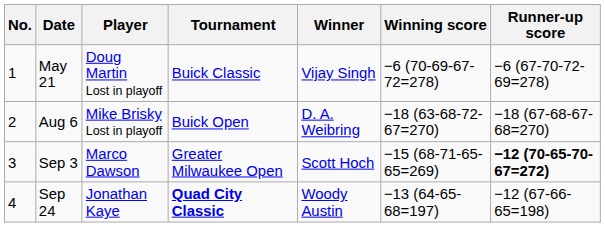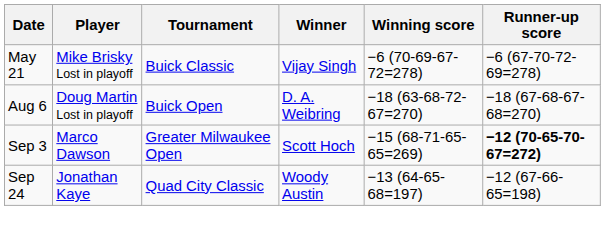- column: No. | 1 | 2 | 3 | 4
May 21 | Player: Doug Martin Lost in playoff -> Mike Brisky Lost in playoff
Aug 6 | Player: Mike Brisky Lost in playoff -> Doug Martin Lost in playoff
Sep 24 | Tournament: bold -> normal
